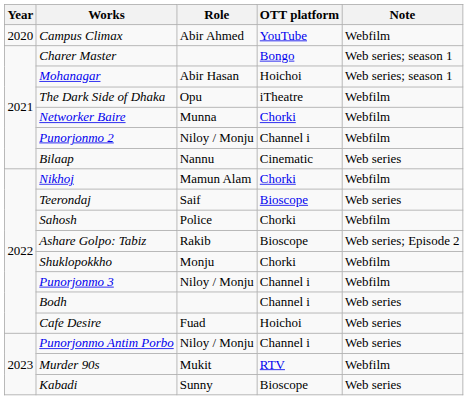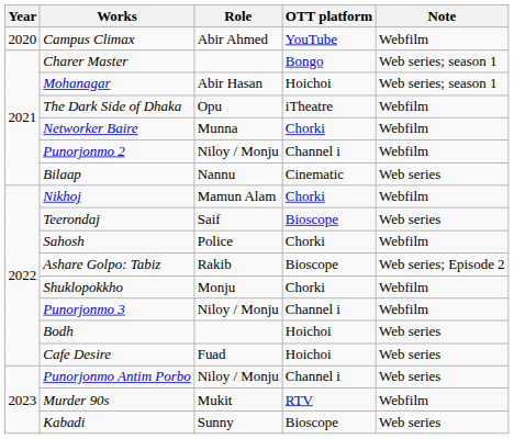Bodh | OTT platform: Channel i -> Hoichoi
